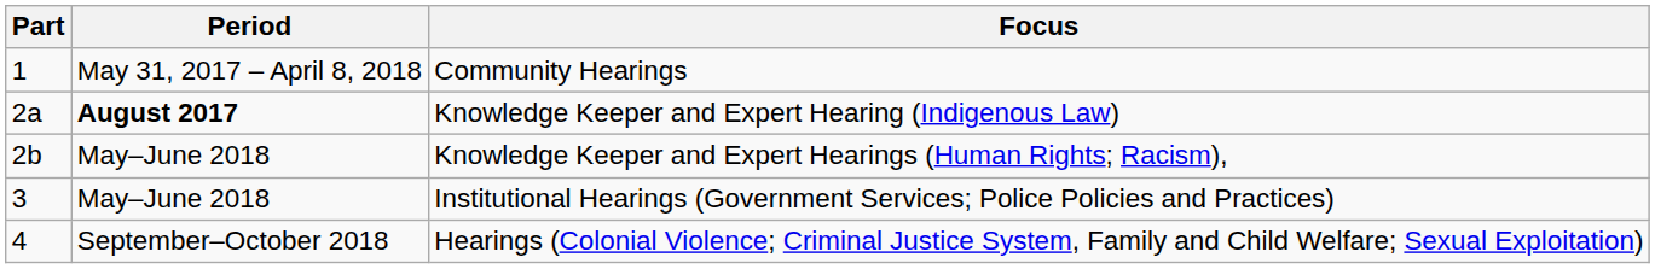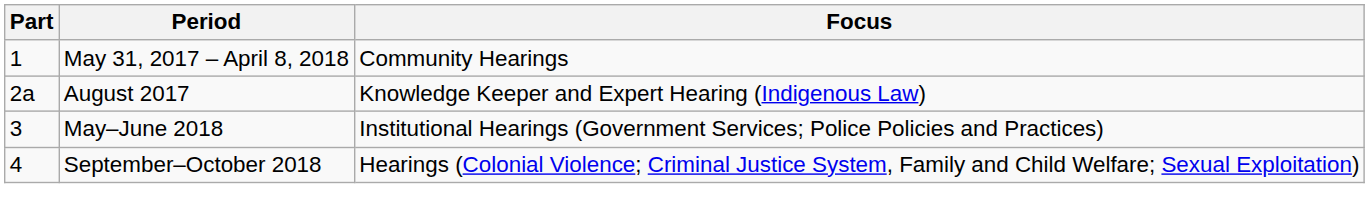Knowledge Keeper and Expert Hearing (Indigenous Law) | Period: bold -> normal
- row: 2b | May–June 2018 | Knowledge Keeper and Expert Hearings (Human Rights; Racism),
